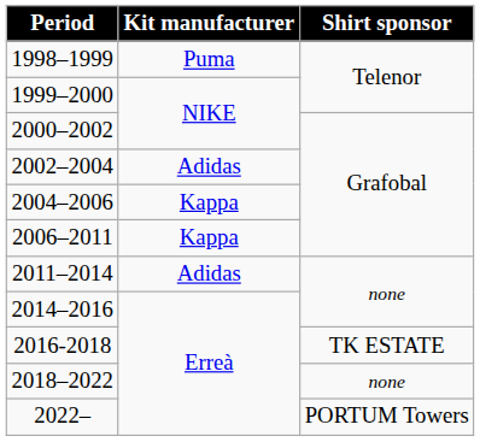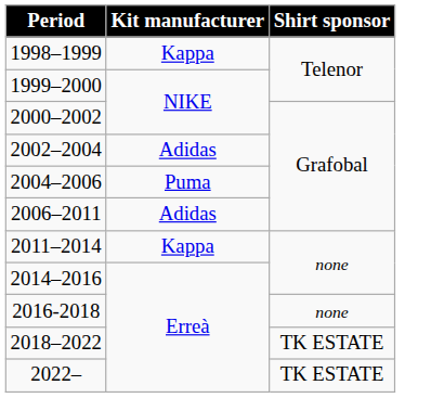1998–1999 | Kit manufacturer: Puma -> Kappa
2004–2006 | Kit manufacturer: Kappa -> Puma
2006–2011 | Kit manufacturer: Kappa -> Adidas
2011–2014 | Kit manufacturer: Adidas -> Kappa
2016-2018 | Shirt sponsor: TK ESTATE -> none
2018–2022 | Shirt sponsor: none -> TK ESTATE
2022– | Shirt sponsor: PORTUM Towers -> TK ESTATE
